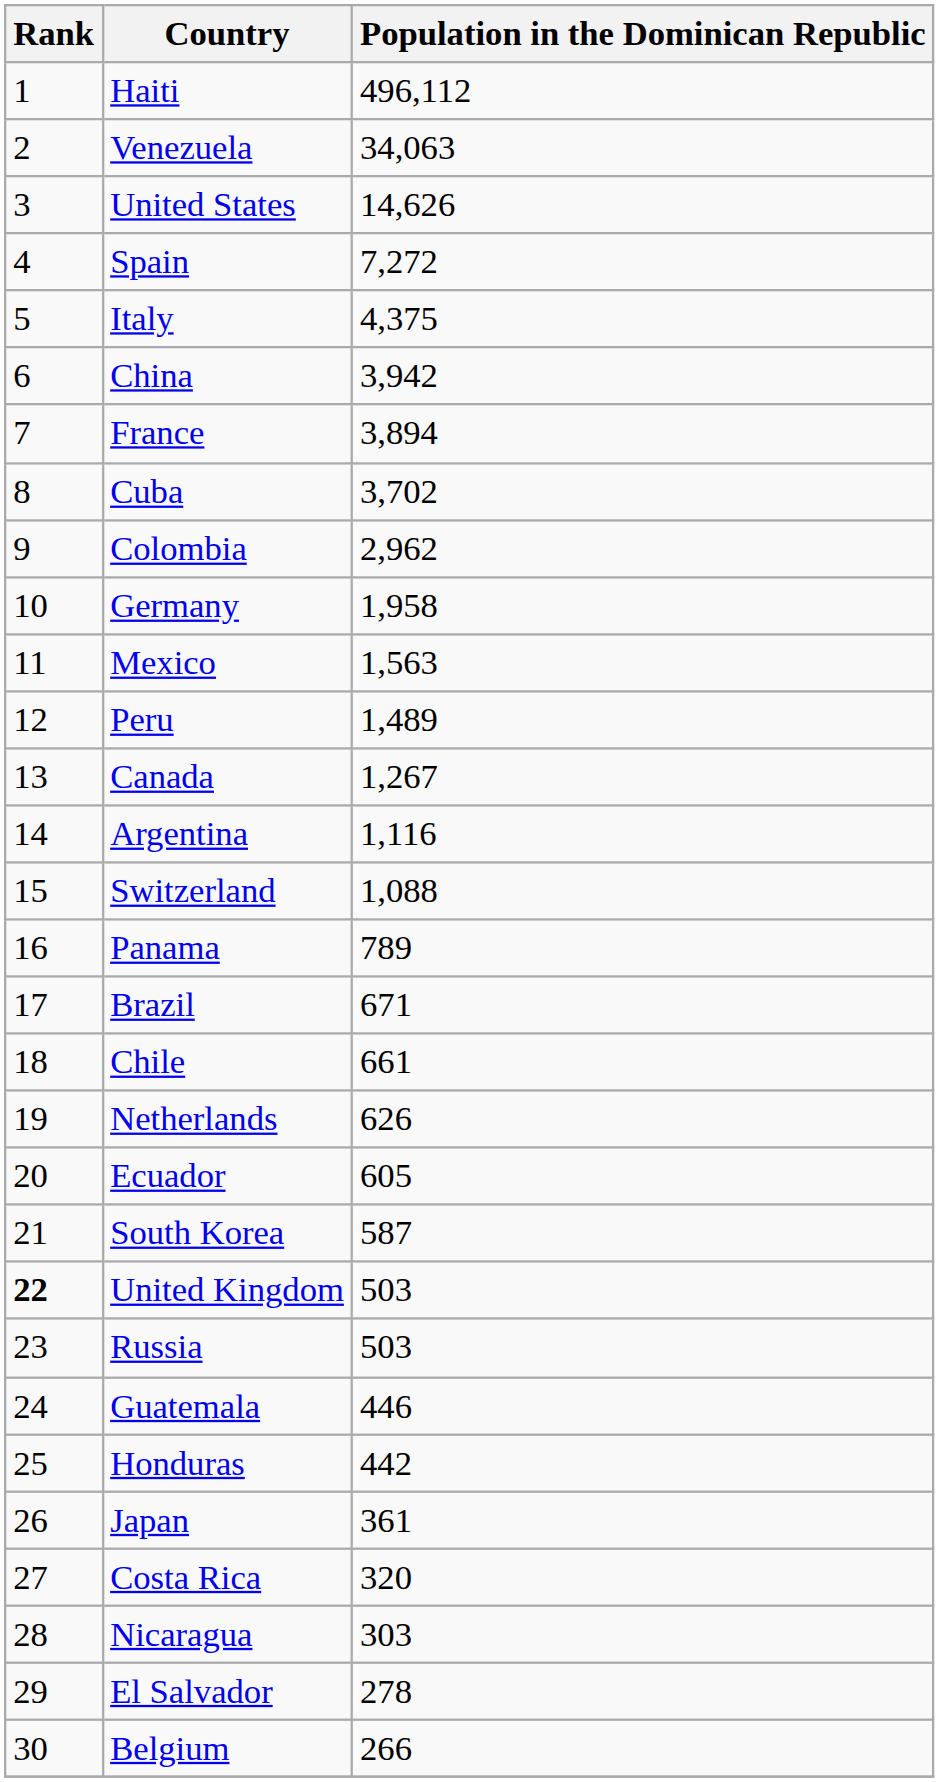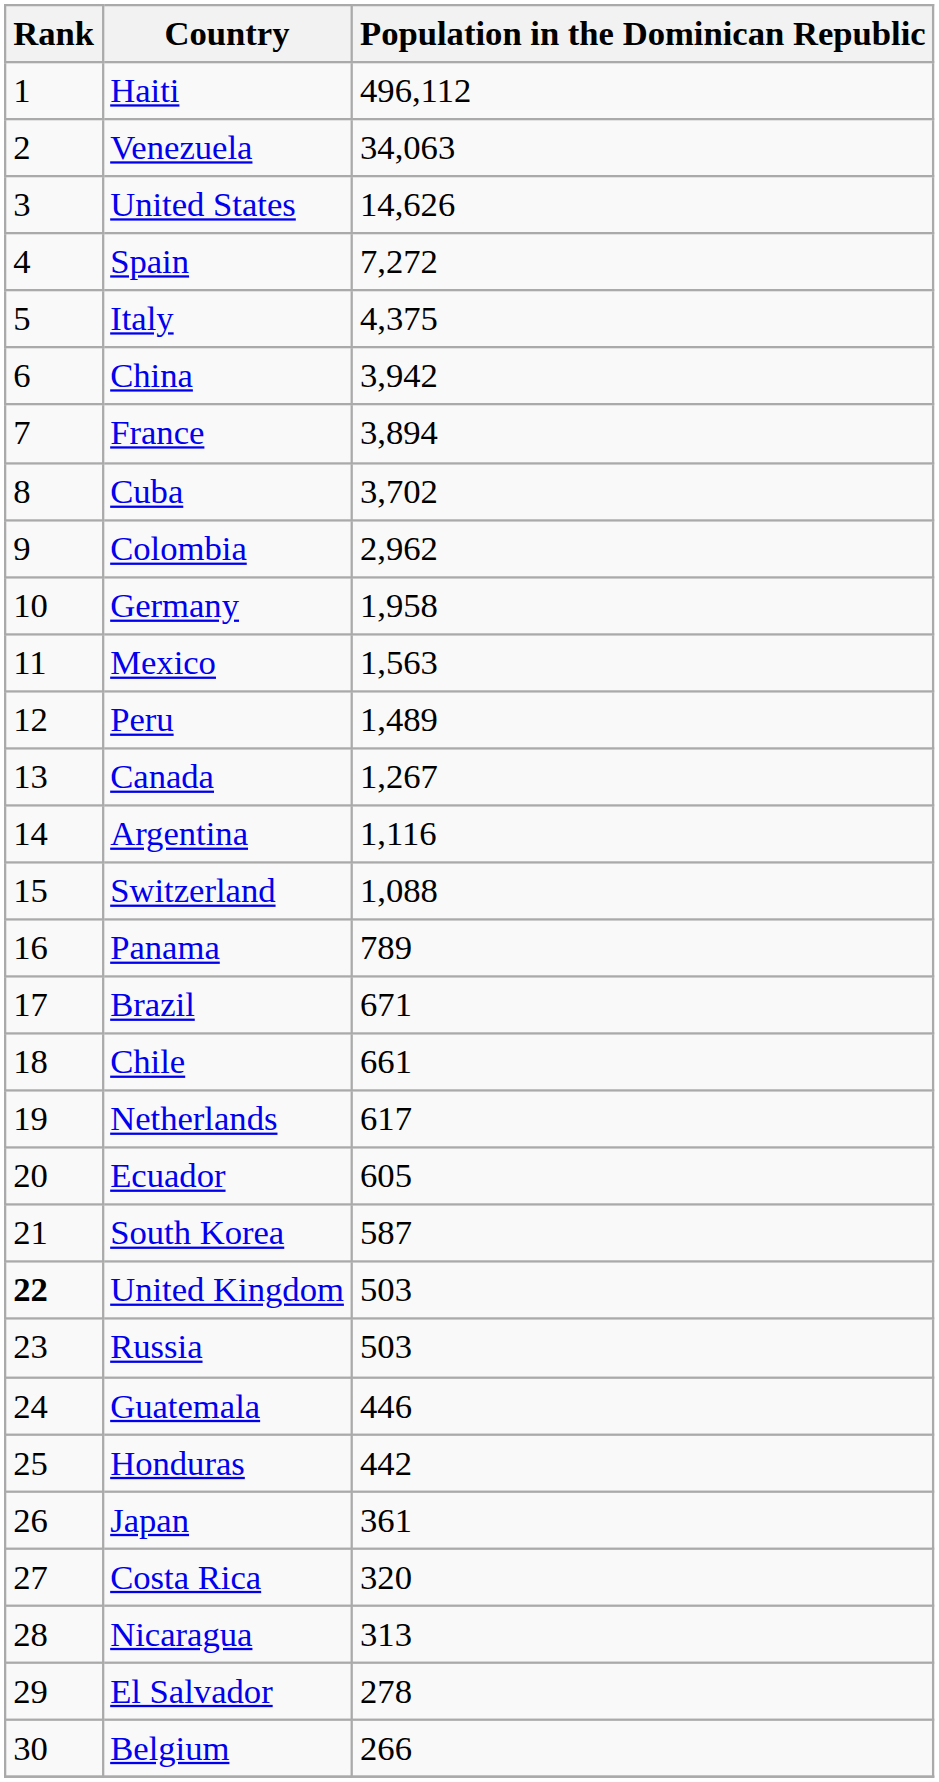Netherlands | Population in the Dominican Republic: 626 -> 617
Nicaragua | Population in the Dominican Republic: 303 -> 313
